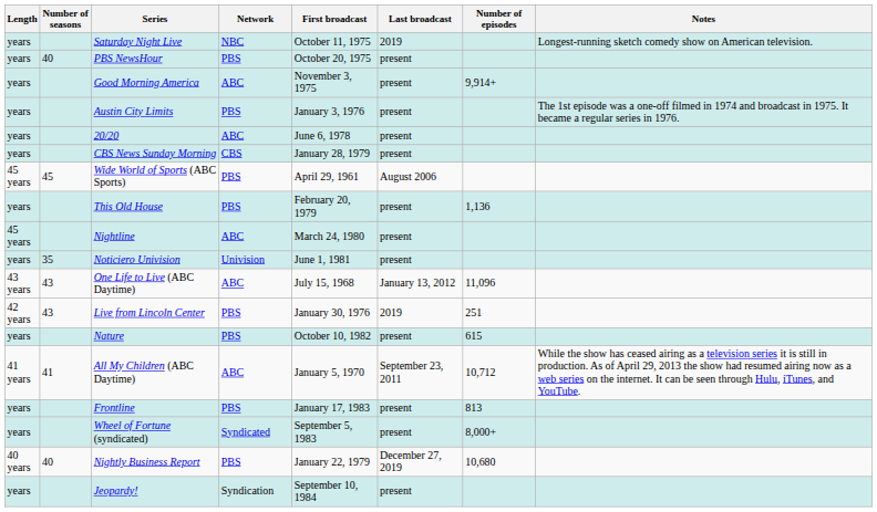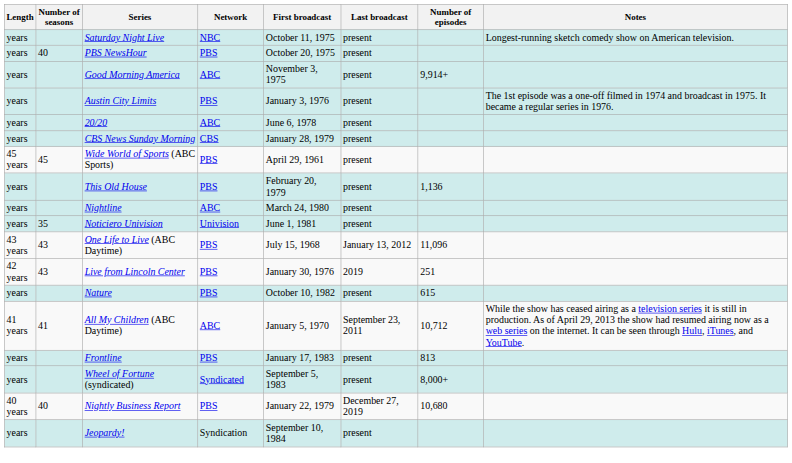Saturday Night Live | Last broadcast: 2019 -> present
Wide World of Sports (ABC Sports) | Last broadcast: August 2006 -> present
Nightline | Length: 45 years -> years
One Life to Live (ABC Daytime) | Network: ABC -> PBS
